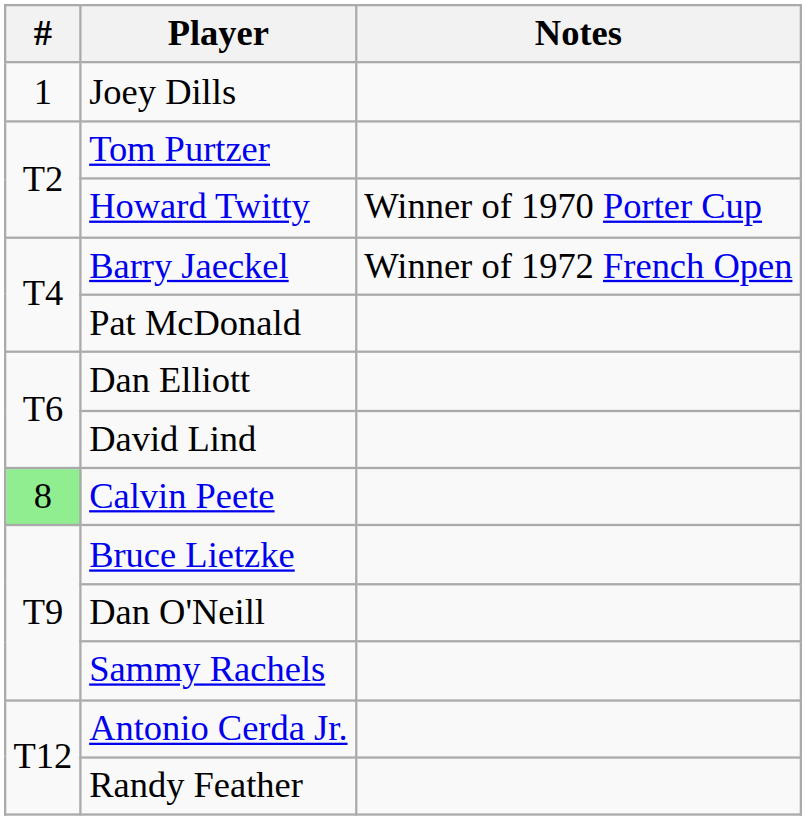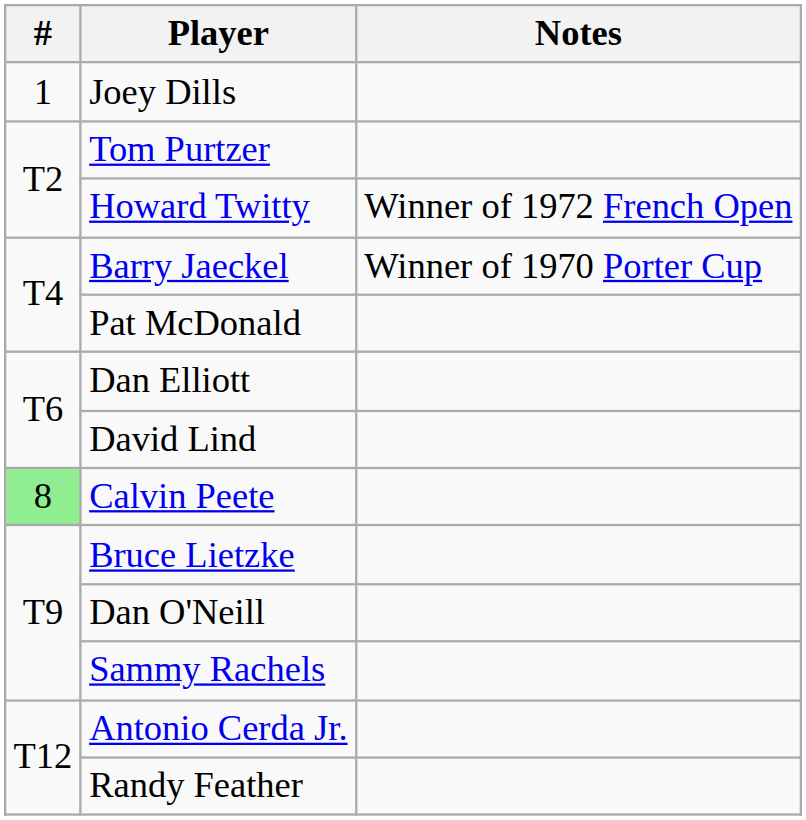Howard Twitty | Notes: Winner of 1970 Porter Cup -> Winner of 1972 French Open
Barry Jaeckel | Notes: Winner of 1972 French Open -> Winner of 1970 Porter Cup
